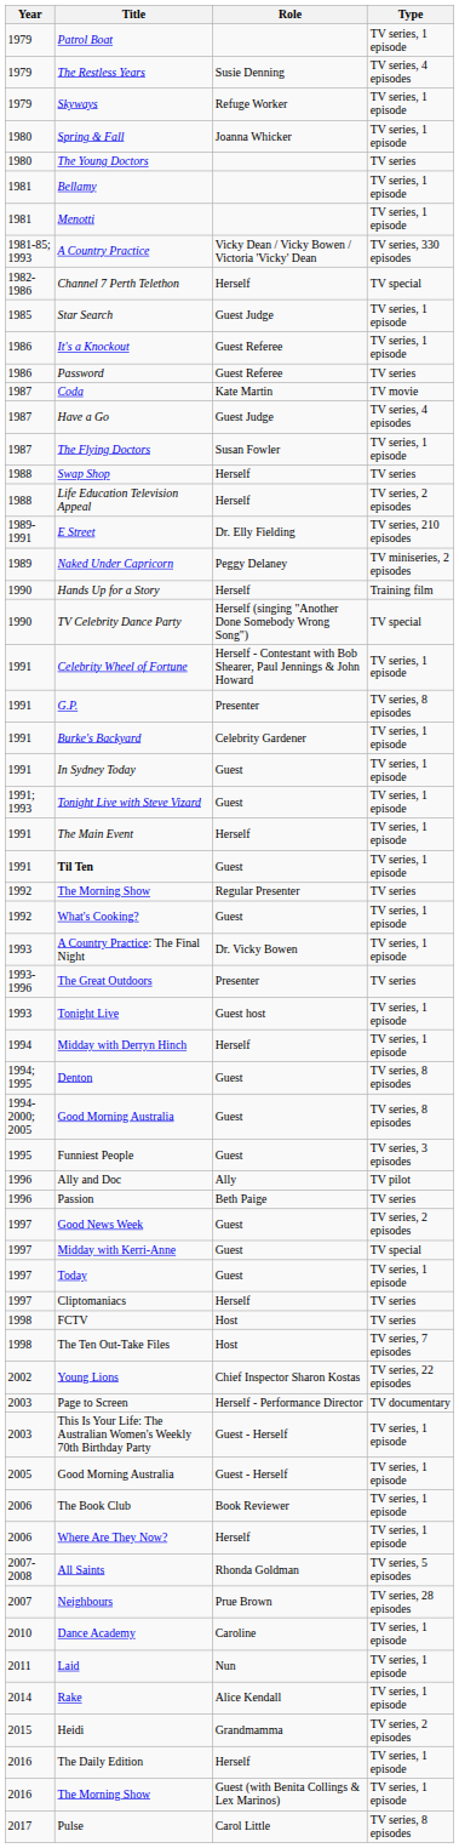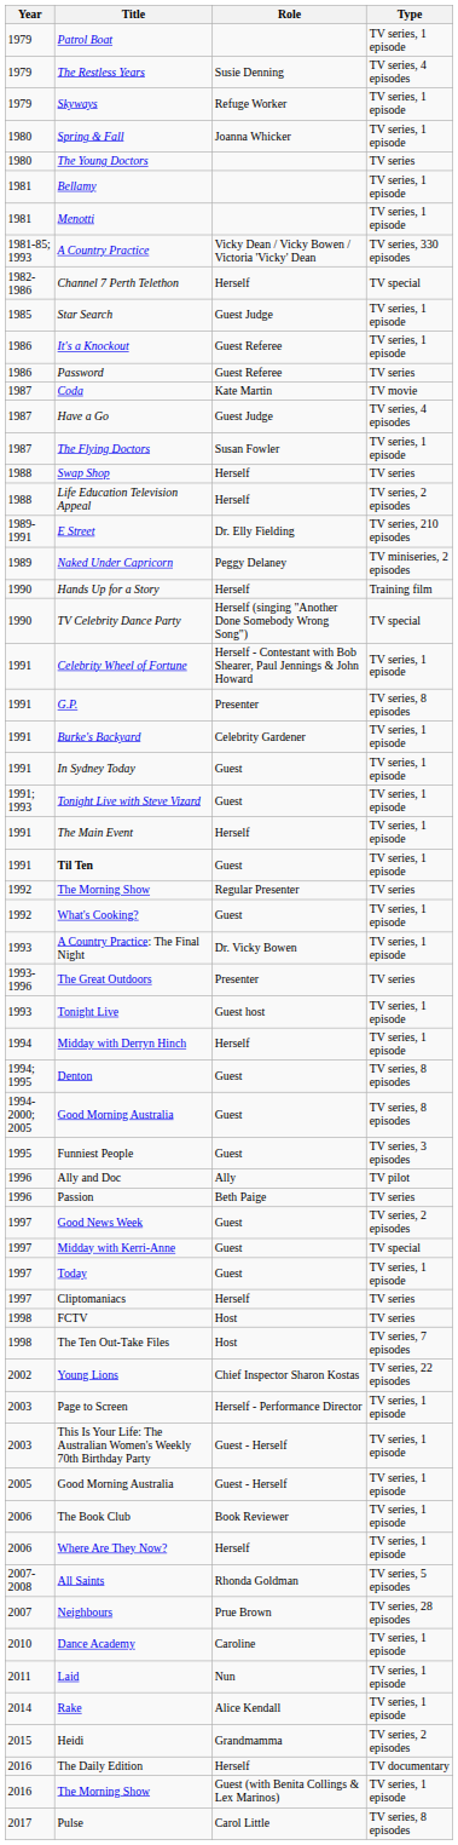Page to Screen | Type: TV documentary -> TV series, 1 episode
The Daily Edition | Type: TV series, 1 episode -> TV documentary
